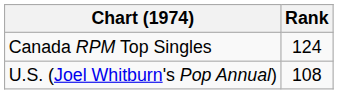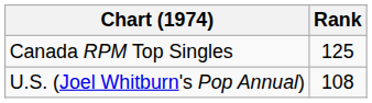Canada RPM Top Singles | Rank: 124 -> 125
